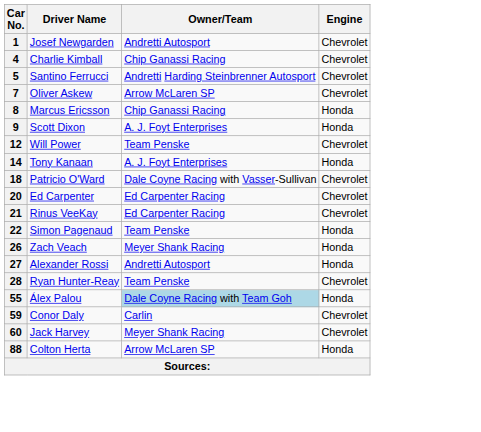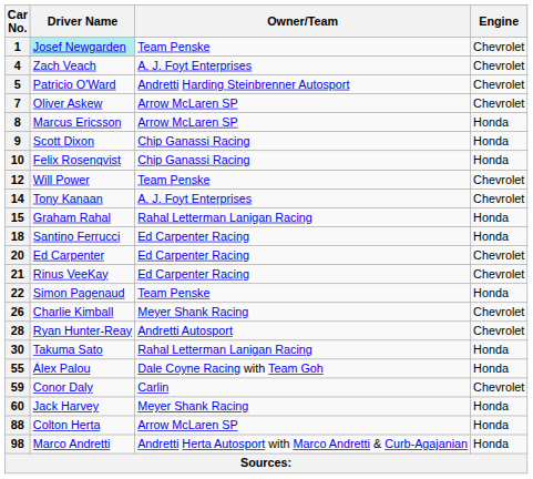1 | Driver Name: no background -> paleturquoise background
1 | Owner/Team: Andretti Autosport -> Team Penske
4 | Driver Name: Charlie Kimball -> Zach Veach
4 | Owner/Team: Chip Ganassi Racing -> A. J. Foyt Enterprises
5 | Driver Name: Santino Ferrucci -> Patricio O'Ward
8 | Owner/Team: Chip Ganassi Racing -> Arrow McLaren SP
9 | Owner/Team: A. J. Foyt Enterprises -> Chip Ganassi Racing
+ row: 10 | Felix Rosenqvist | Chip Ganassi Racing | Honda
14 | Engine: Honda -> Chevrolet
+ row: 15 | Graham Rahal | Rahal Letterman Lanigan Racing | Honda
18 | Driver Name: Patricio O'Ward -> Santino Ferrucci
18 | Owner/Team: Dale Coyne Racing with Vasser-Sullivan -> Ed Carpenter Racing
18 | Engine: Chevrolet -> Honda
26 | Driver Name: Zach Veach -> Charlie Kimball
26 | Engine: Honda -> Chevrolet
- row: 27 | Alexander Rossi | Andretti Autosport | Honda
28 | Owner/Team: Team Penske -> Andretti Autosport
+ row: 30 | Takuma Sato | Rahal Letterman Lanigan Racing | Honda
55 | Owner/Team: lightblue background -> no background
60 | Engine: Chevrolet -> Honda
+ row: 98 | Marco Andretti | Andretti Herta Autosport with Marco Andretti & Curb-Agajanian | Honda
